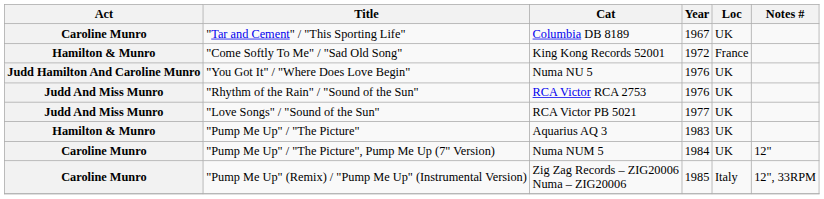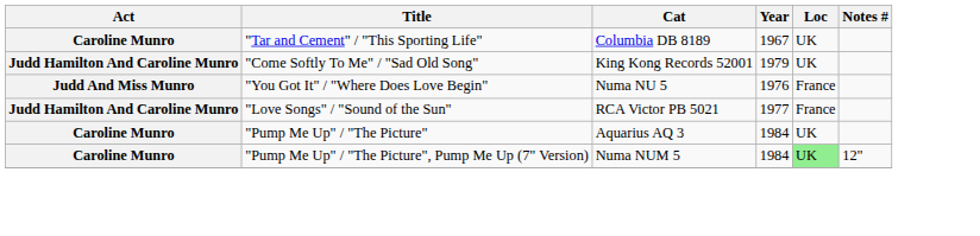"Come Softly To Me" / "Sad Old Song" | Act: Hamilton & Munro -> Judd Hamilton And Caroline Munro
"Come Softly To Me" / "Sad Old Song" | Year: 1972 -> 1979
"Come Softly To Me" / "Sad Old Song" | Loc: France -> UK
"You Got It" / "Where Does Love Begin" | Act: Judd Hamilton And Caroline Munro -> Judd And Miss Munro
"You Got It" / "Where Does Love Begin" | Loc: UK -> France
- row: Judd And Miss Munro | "Rhythm of the Rain" / "Sound of the Sun" | RCA Victor RCA 2753 | 1976 | UK
"Love Songs" / "Sound of the Sun" | Act: Judd And Miss Munro -> Judd Hamilton And Caroline Munro
"Love Songs" / "Sound of the Sun" | Loc: UK -> France
"Pump Me Up" / "The Picture" | Act: Hamilton & Munro -> Caroline Munro
"Pump Me Up" / "The Picture" | Year: 1983 -> 1984
"Pump Me Up" / "The Picture", Pump Me Up (7" Version) | Loc: no background -> lightgreen background
- row: Caroline Munro | "Pump Me Up" (Remix) / "Pump Me Up" (Instrumental Version) | Zig Zag Records – ZIG20006 Numa – ZIG20006 | 1985 | Italy | 12", 33RPM
